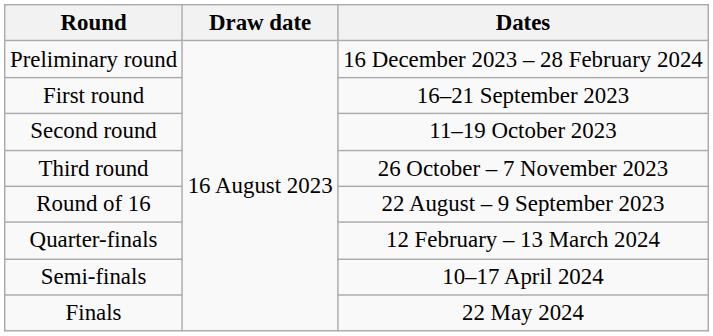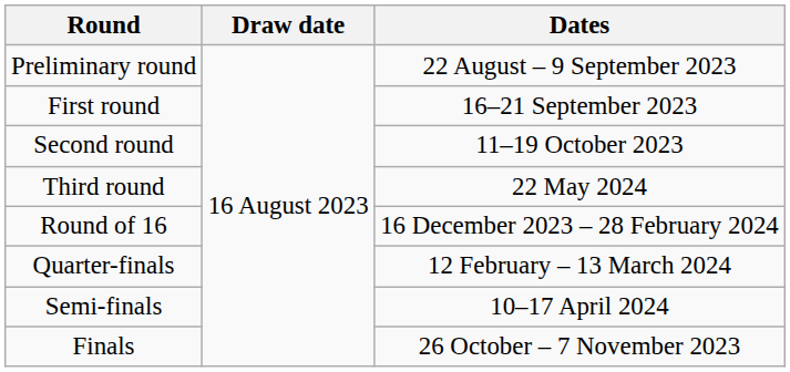Preliminary round | Dates: 16 December 2023 – 28 February 2024 -> 22 August – 9 September 2023
Third round | Dates: 26 October – 7 November 2023 -> 22 May 2024
Round of 16 | Dates: 22 August – 9 September 2023 -> 16 December 2023 – 28 February 2024
Finals | Dates: 22 May 2024 -> 26 October – 7 November 2023
